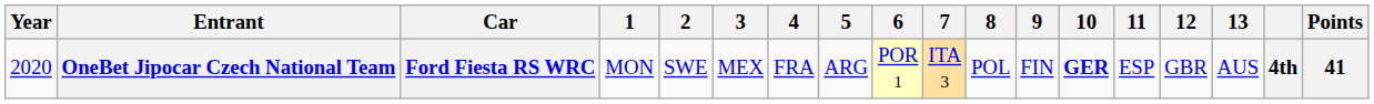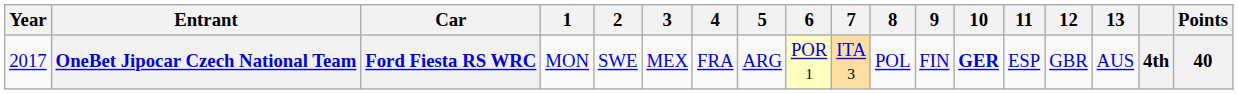OneBet Jipocar Czech National Team | Year: 2020 -> 2017
OneBet Jipocar Czech National Team | Points: 41 -> 40
